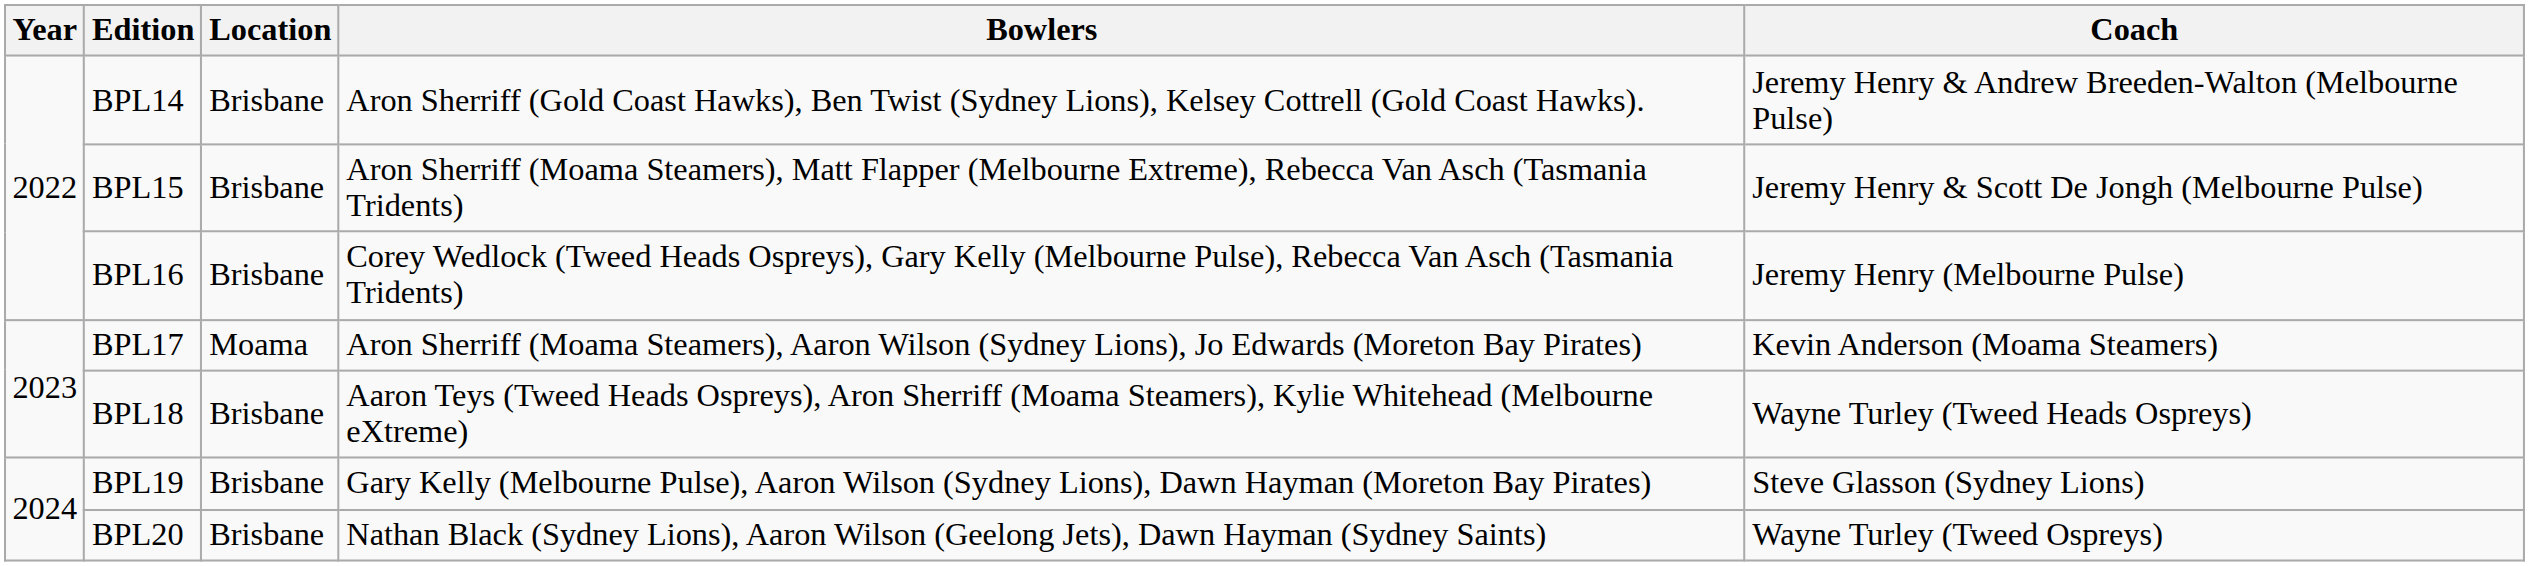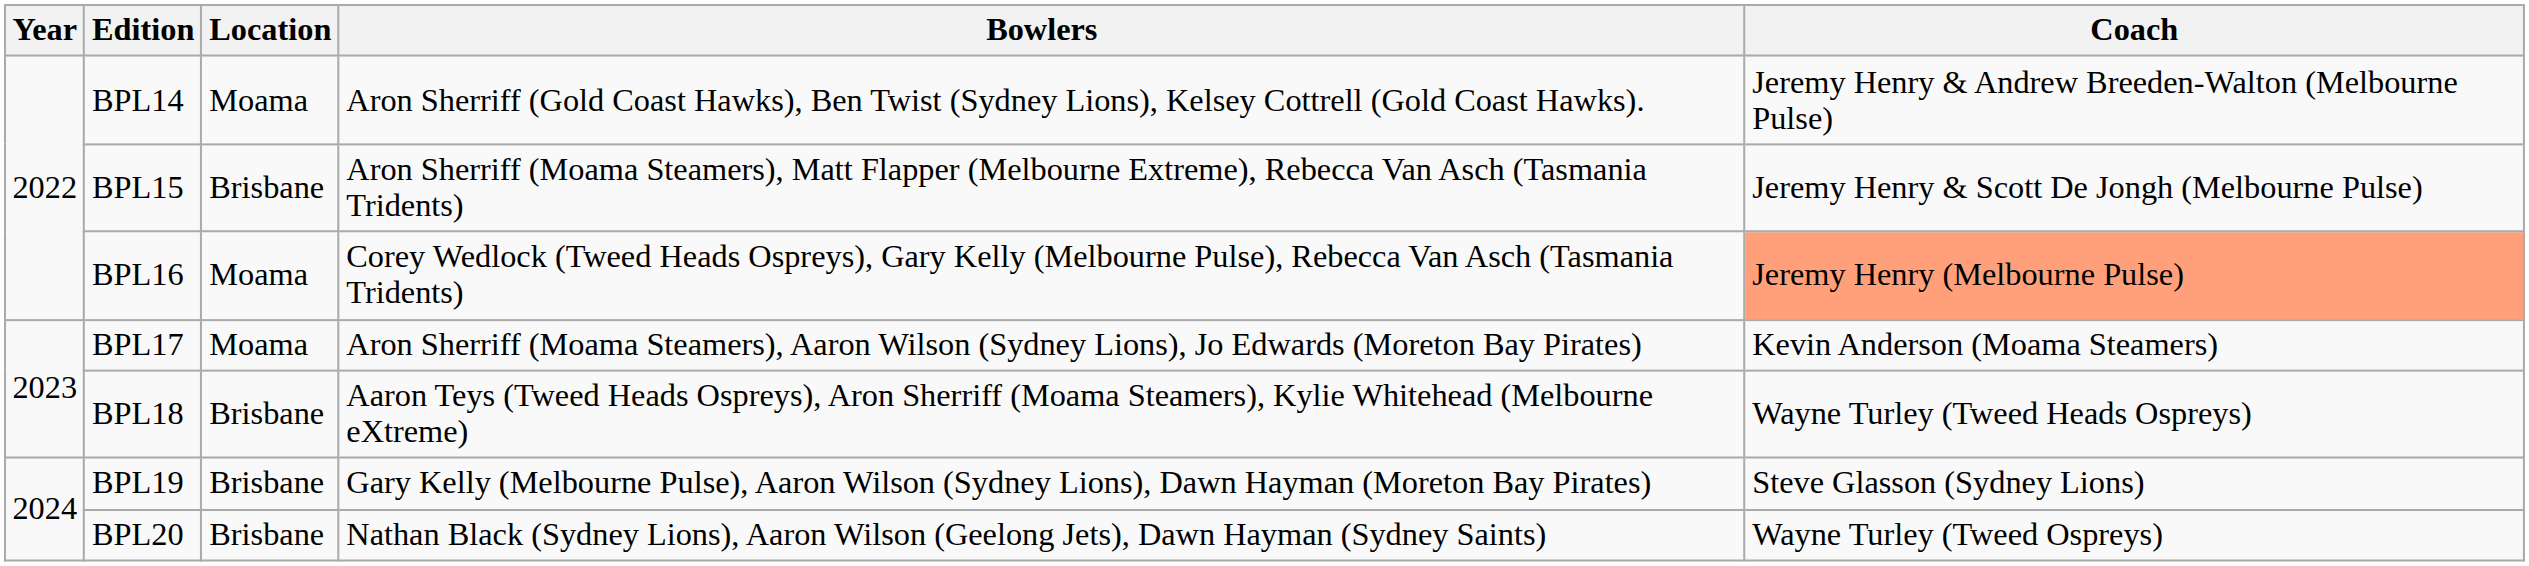BPL14 | Location: Brisbane -> Moama
BPL16 | Location: Brisbane -> Moama
BPL16 | Coach: no background -> lightsalmon background
